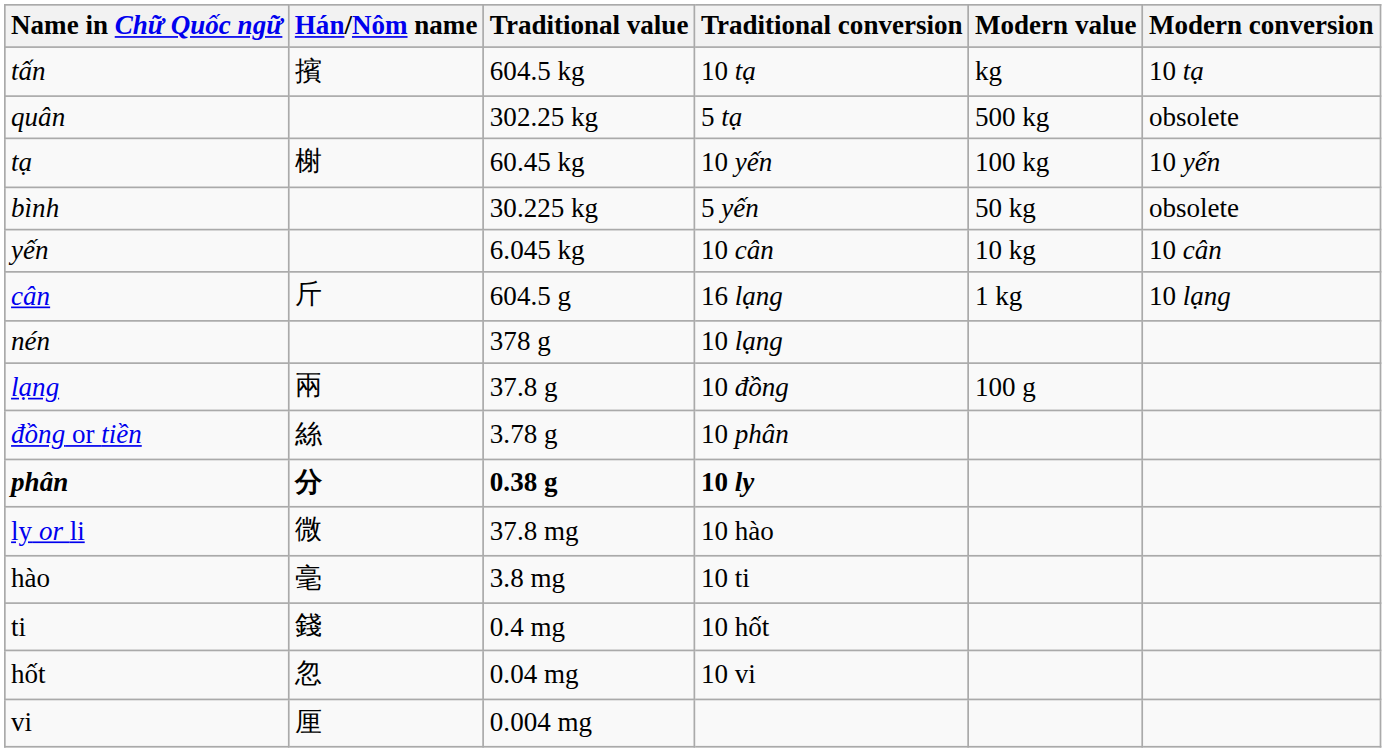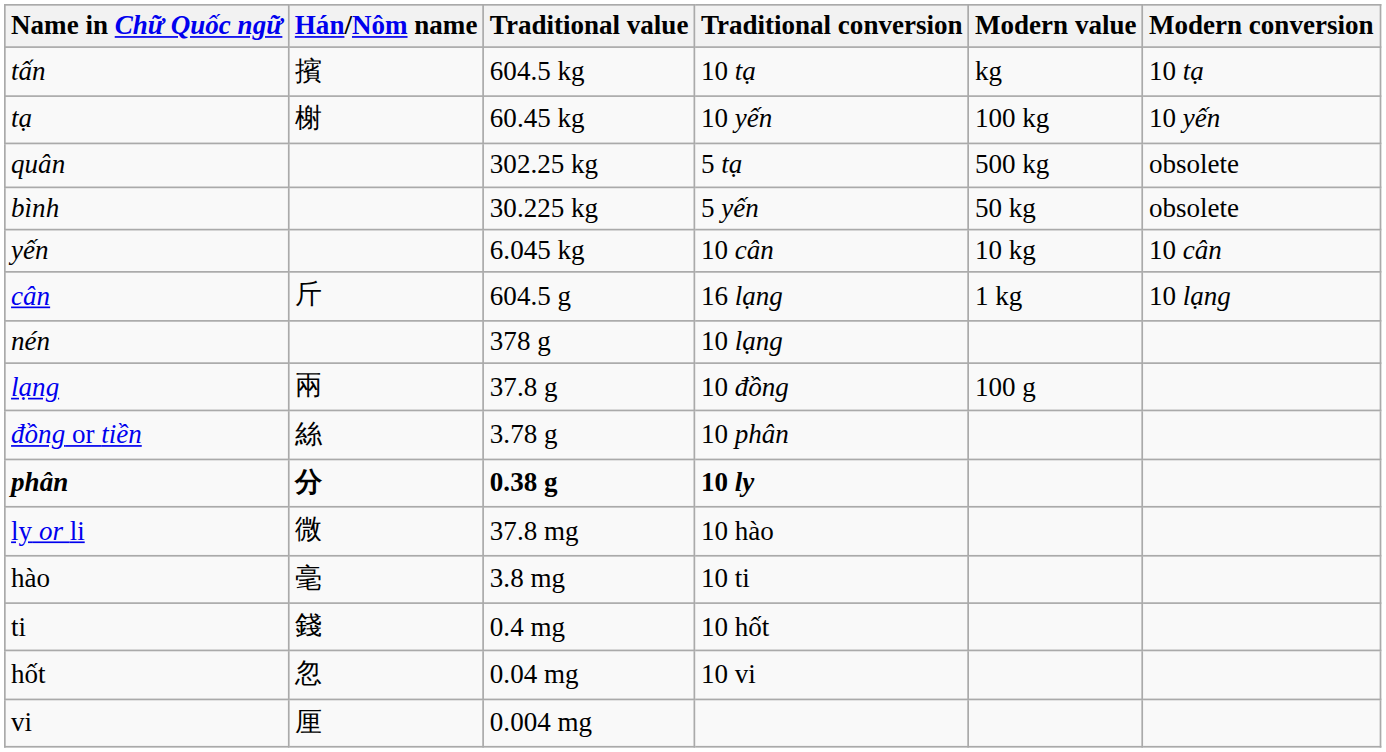rows swapped: quân <-> tạ
